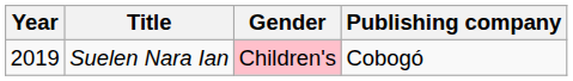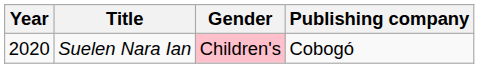Suelen Nara Ian | Year: 2019 -> 2020
